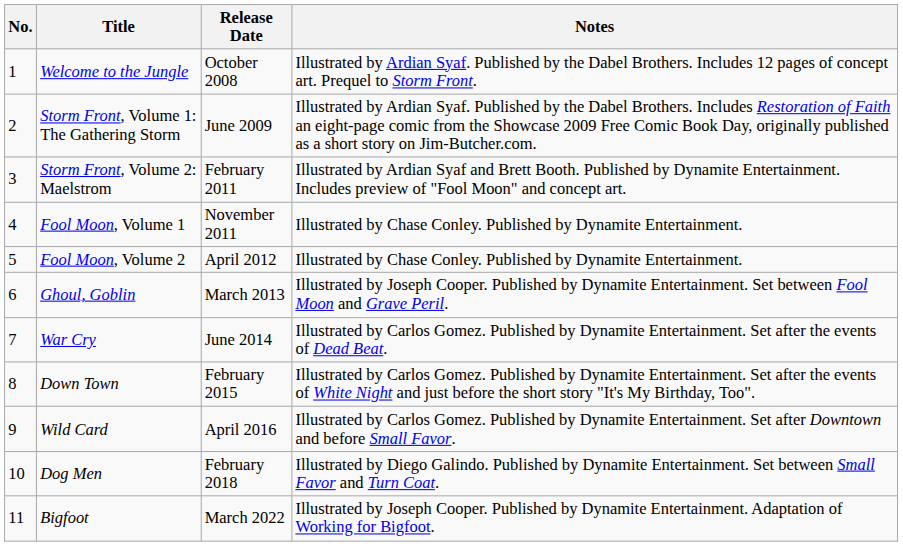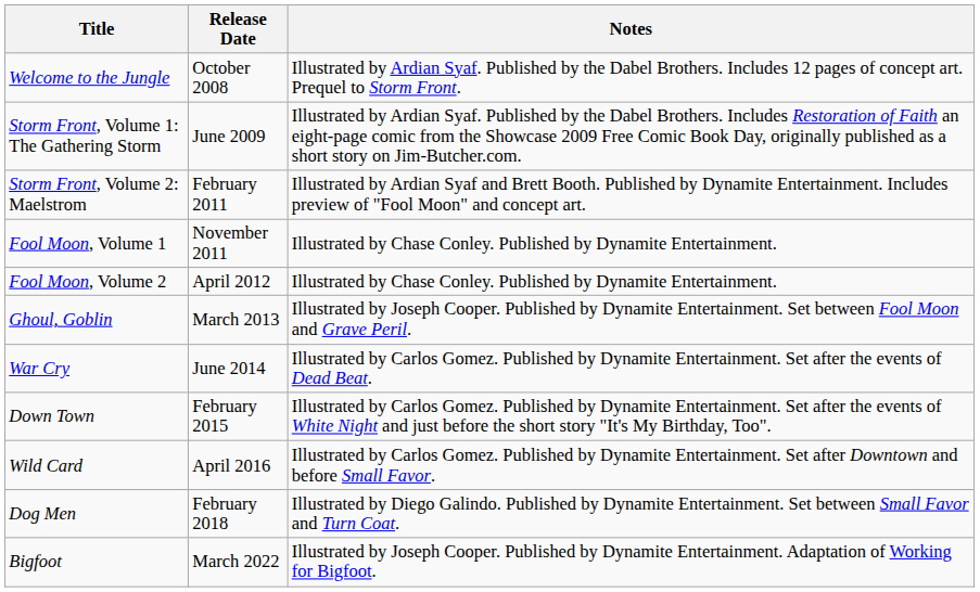- column: No. | 1 | 2 | 3 | 4 | 5 | 6 | 7 | 8 | 9 | 10 | 11
